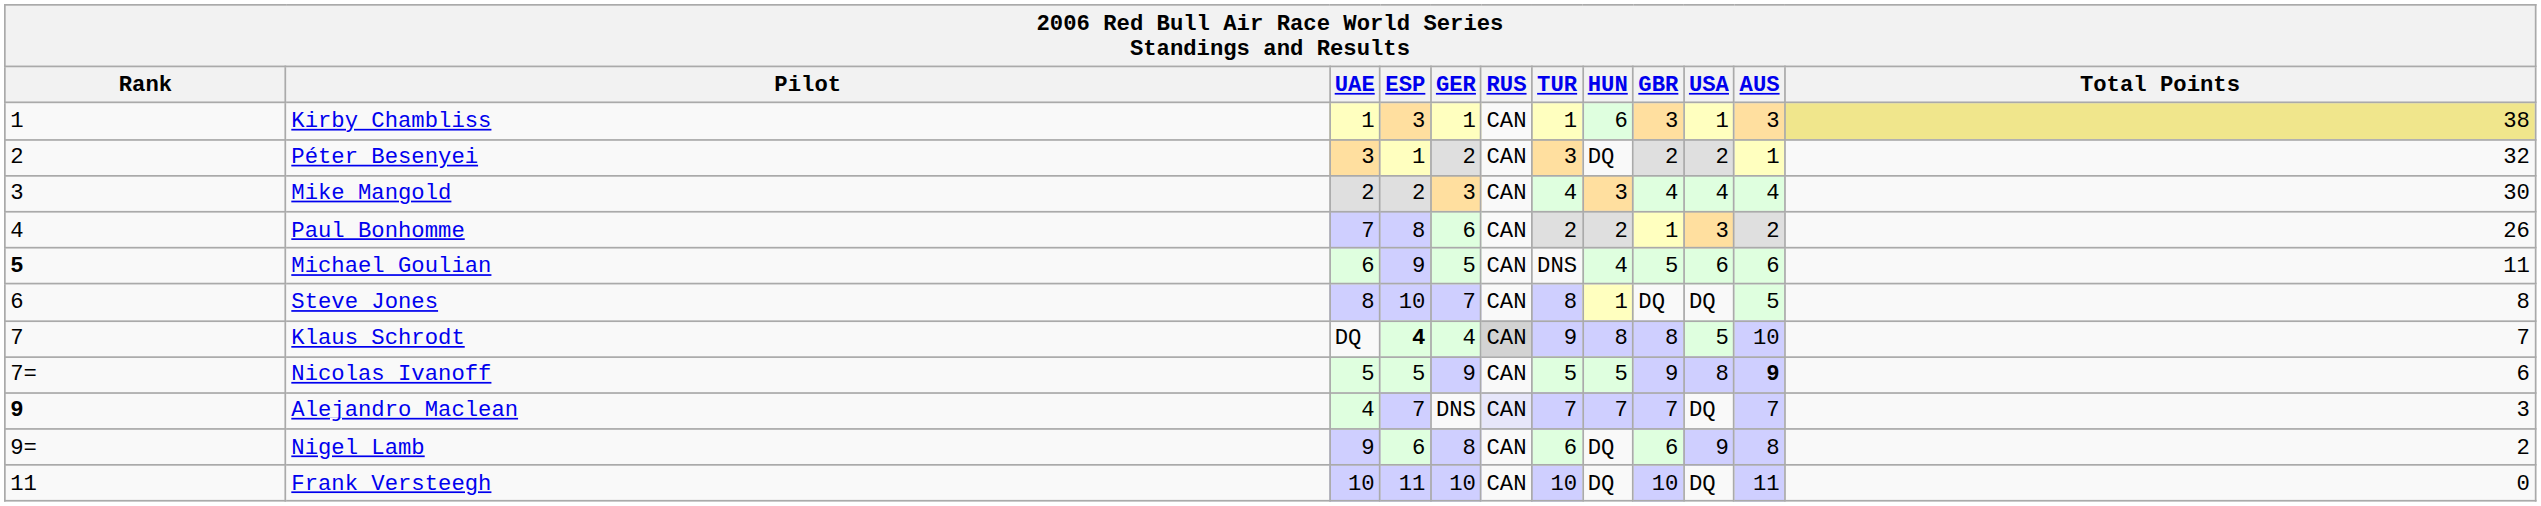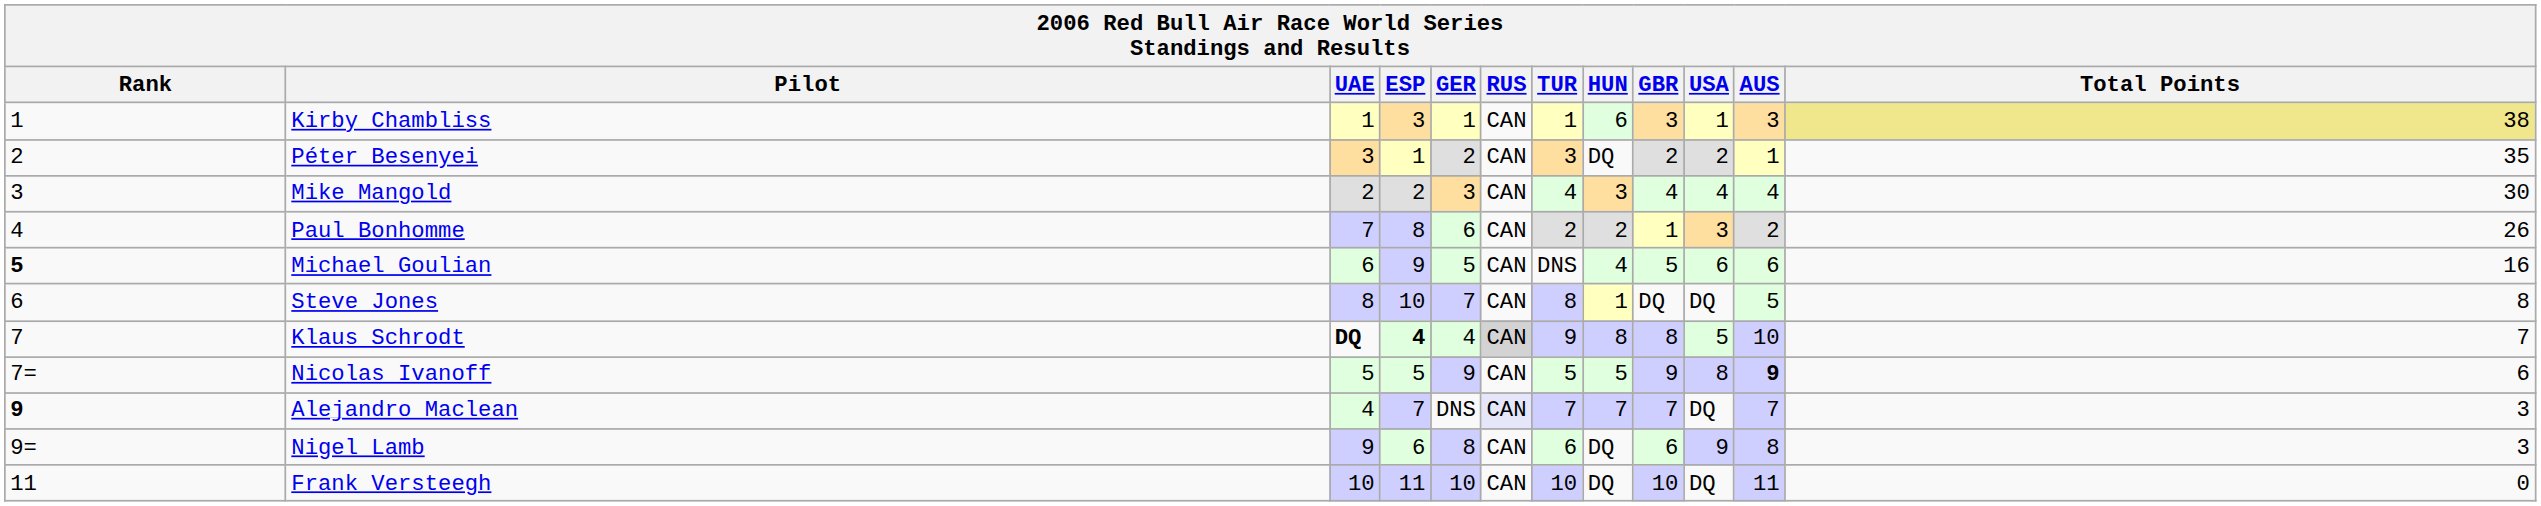Péter Besenyei | Total Points: 32 -> 35
Michael Goulian | Total Points: 11 -> 16
Klaus Schrodt | UAE: normal -> bold
Nigel Lamb | Total Points: 2 -> 3
